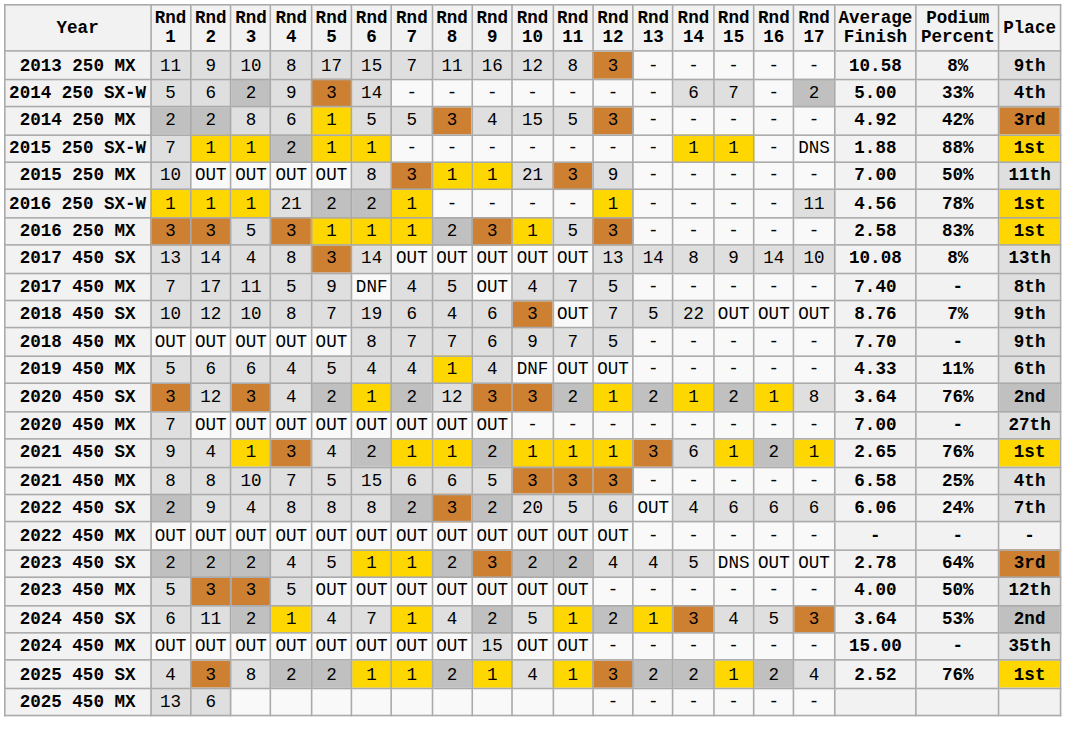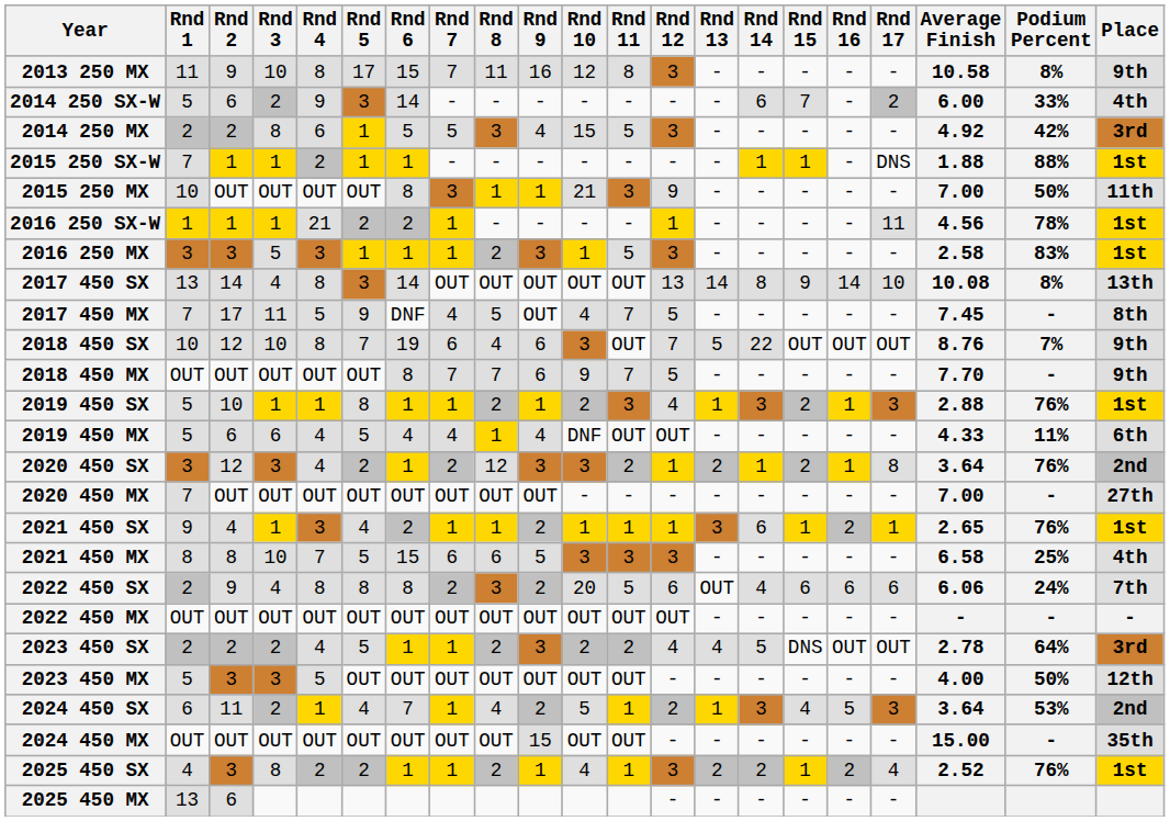2014 250 SX-W | Average Finish: 5.00 -> 6.00
2017 450 MX | Average Finish: 7.40 -> 7.45
+ row: 2019 450 SX | 5 | 10 | 1 | 1 | 8 | 1 | 1 | 2 | 1 | 2 | 3 | 4 | 1 | 3 | 2 | 1 | 3 | 2.88 | 76% | 1st
